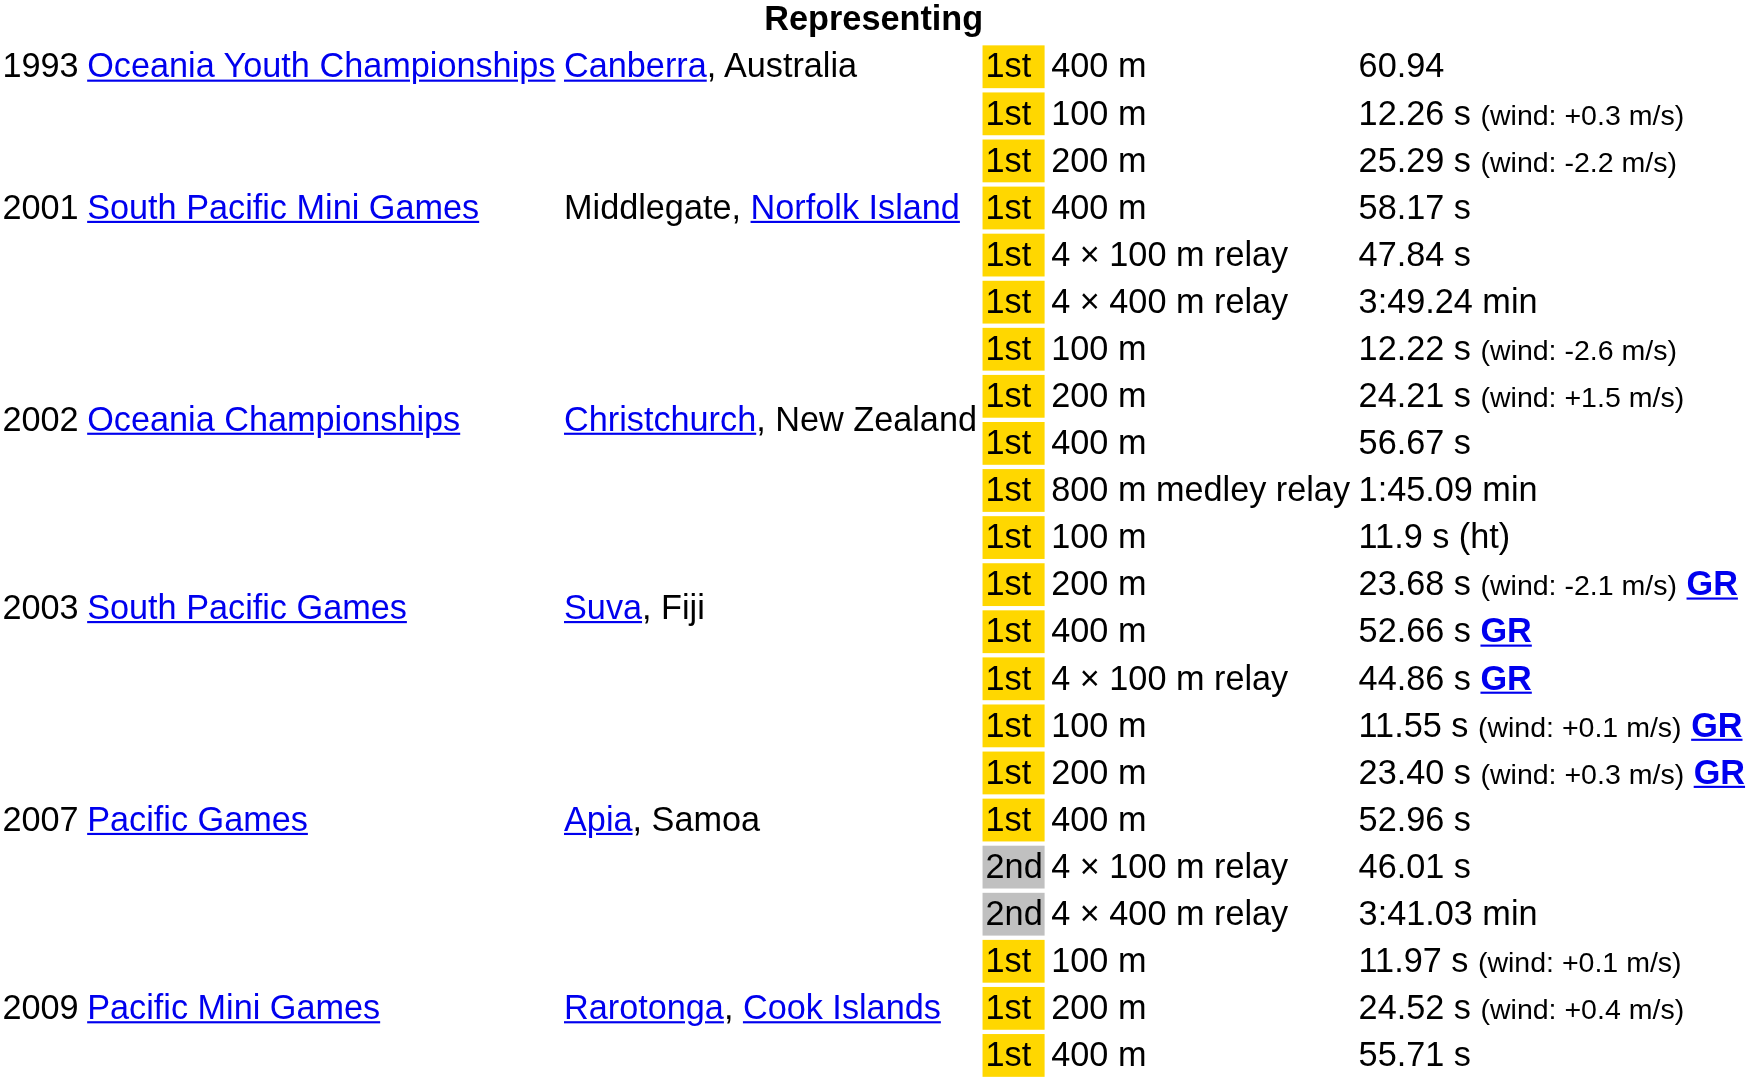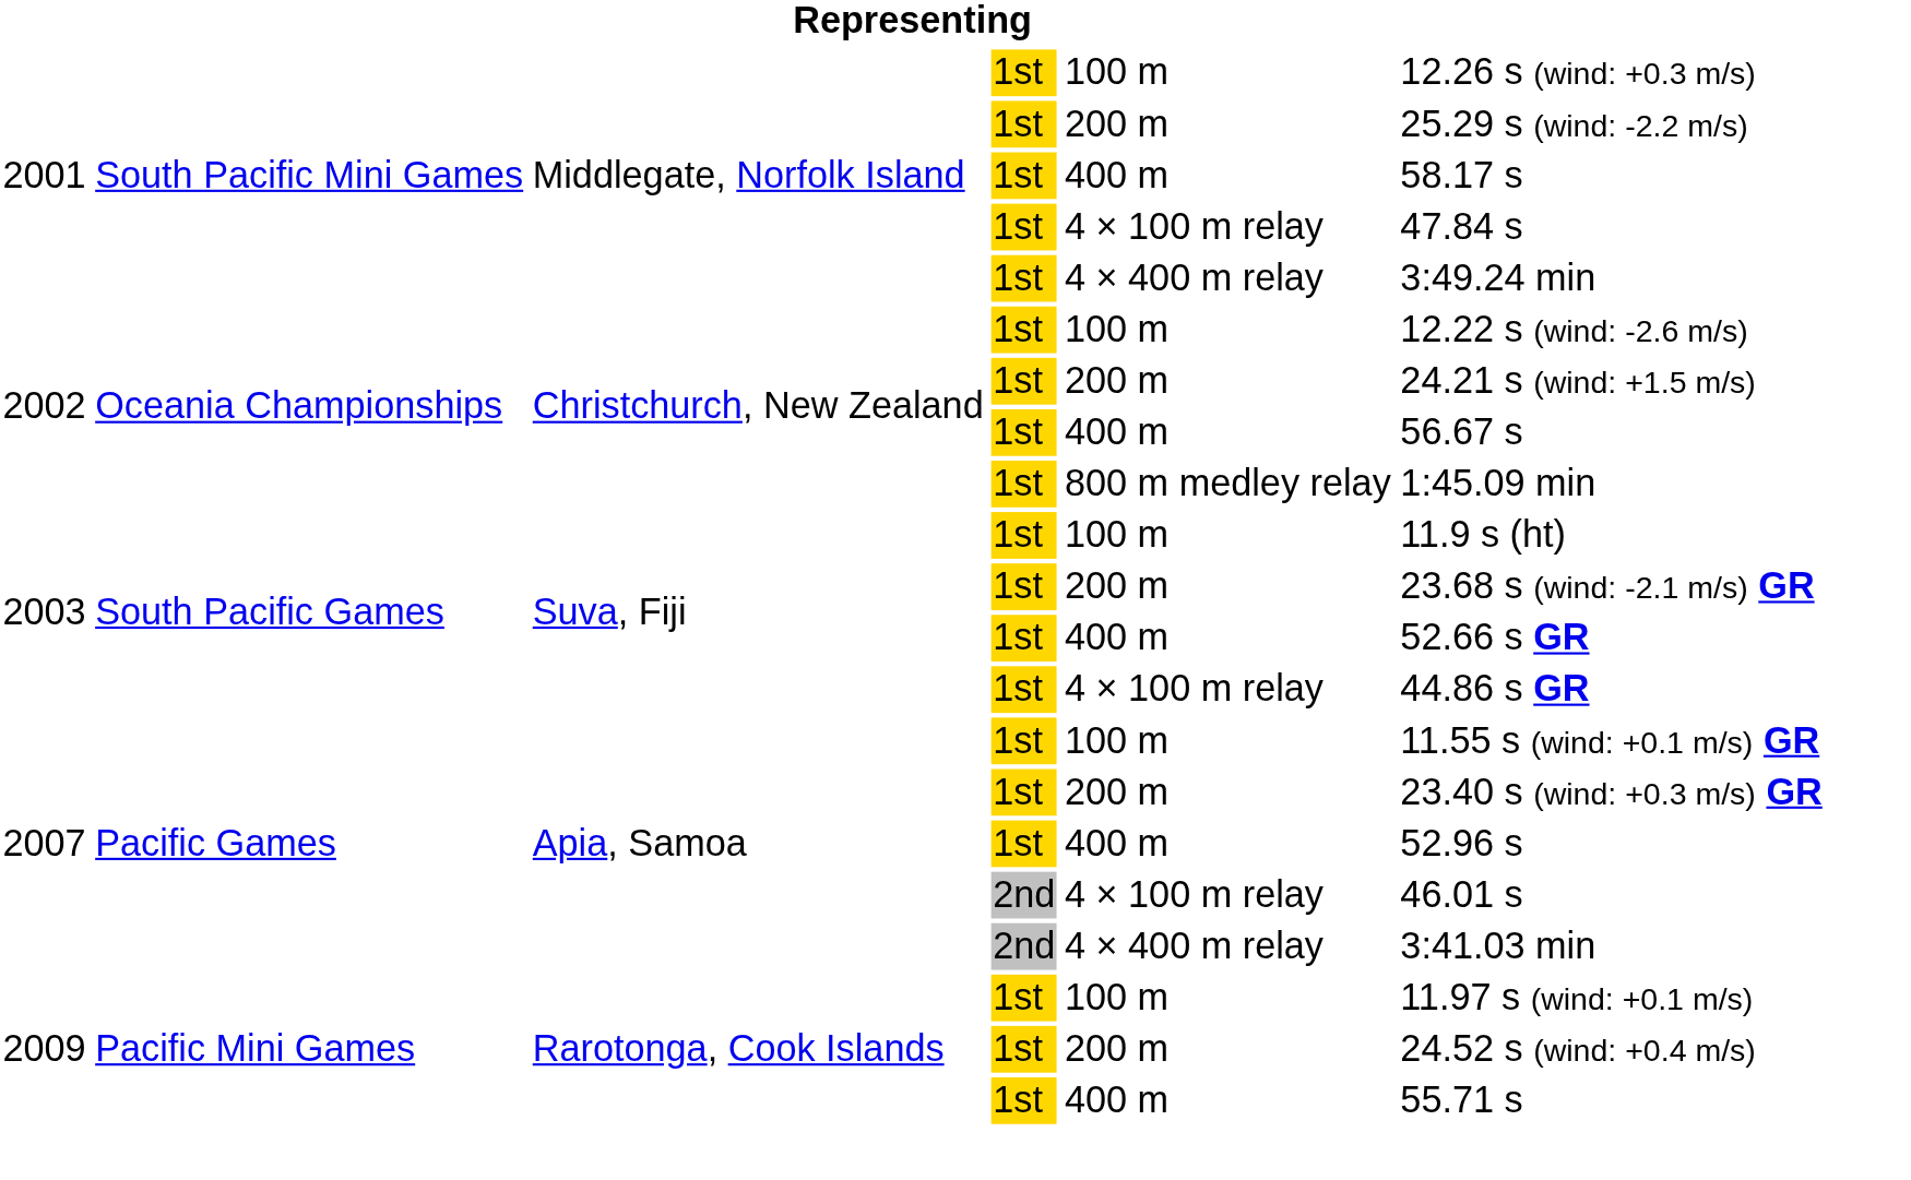- row: 1993 | Oceania Youth Championships | Canberra, Australia | 1st | 400 m | 60.94
